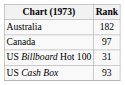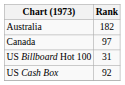US Cash Box | Rank: 93 -> 92
